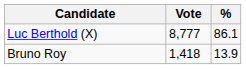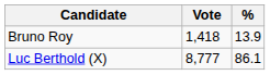rows swapped: Luc Berthold (X) <-> Bruno Roy
